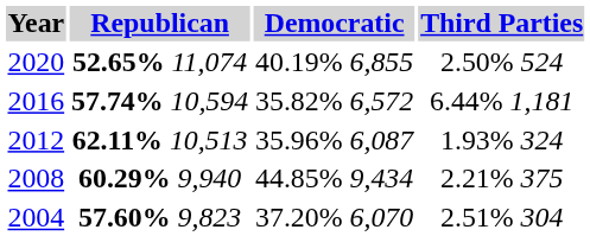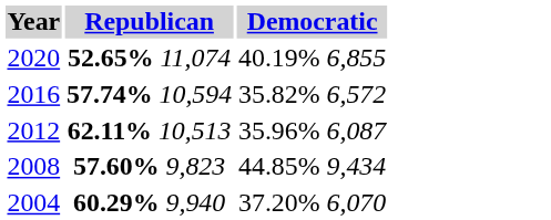- column: Third Parties | 2.50% 524 | 6.44% 1,181 | 1.93% 324 | 2.21% 375 | 2.51% 304
2008 | Republican: 60.29% 9,940 -> 57.60% 9,823
2004 | Republican: 57.60% 9,823 -> 60.29% 9,940
